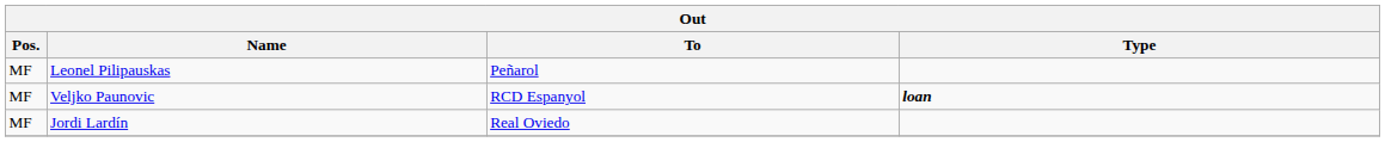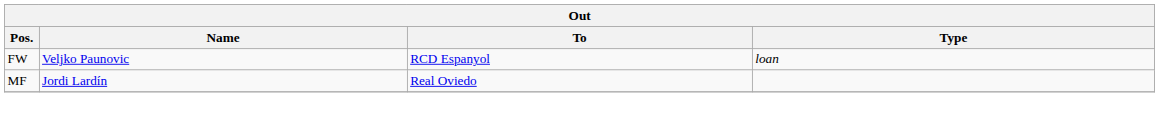- row: MF | Leonel Pilipauskas | Peñarol
Veljko Paunovic | Pos.: MF -> FW
Veljko Paunovic | Type: bold -> normal
